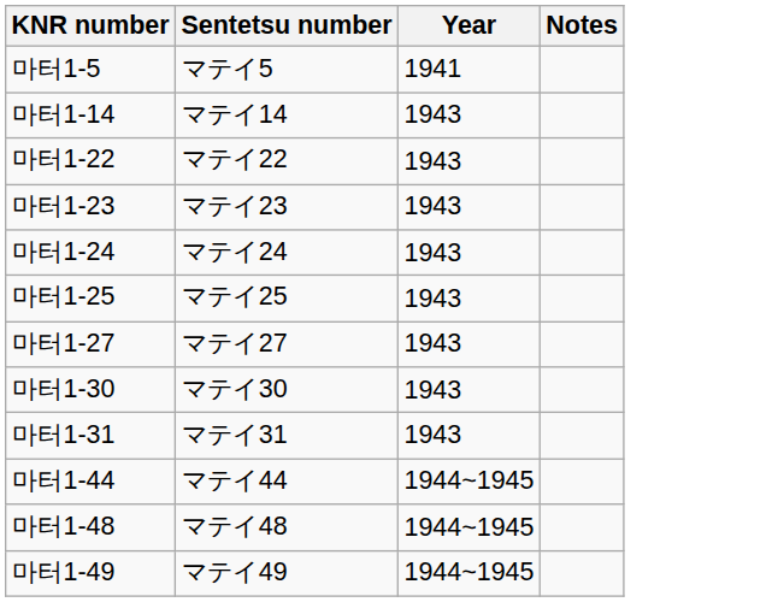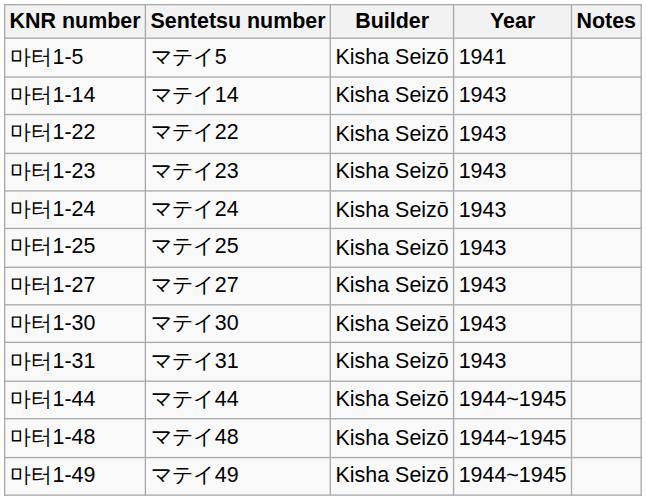+ column: Builder | Kisha Seizō | Kisha Seizō | Kisha Seizō | Kisha Seizō | Kisha Seizō | Kisha Seizō | Kisha Seizō | Kisha Seizō | Kisha Seizō | Kisha Seizō | Kisha Seizō | Kisha Seizō
